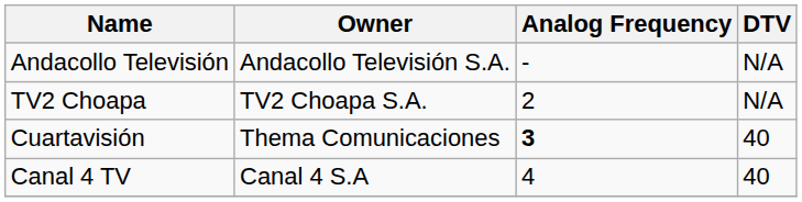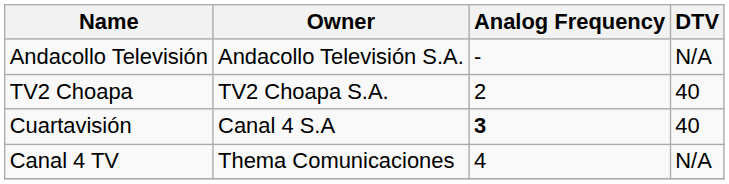TV2 Choapa | DTV: N/A -> 40
Cuartavisión | Owner: Thema Comunicaciones -> Canal 4 S.A
Canal 4 TV | Owner: Canal 4 S.A -> Thema Comunicaciones
Canal 4 TV | DTV: 40 -> N/A
